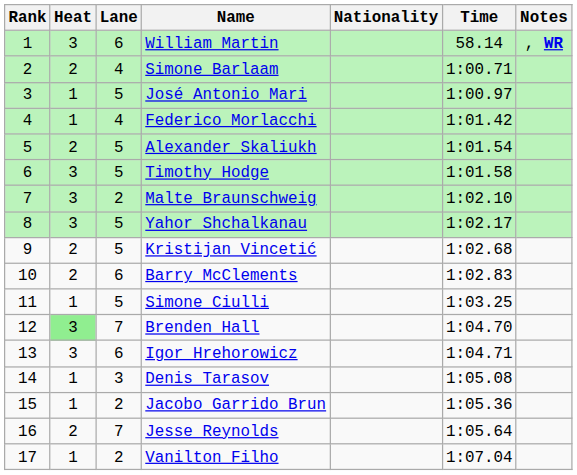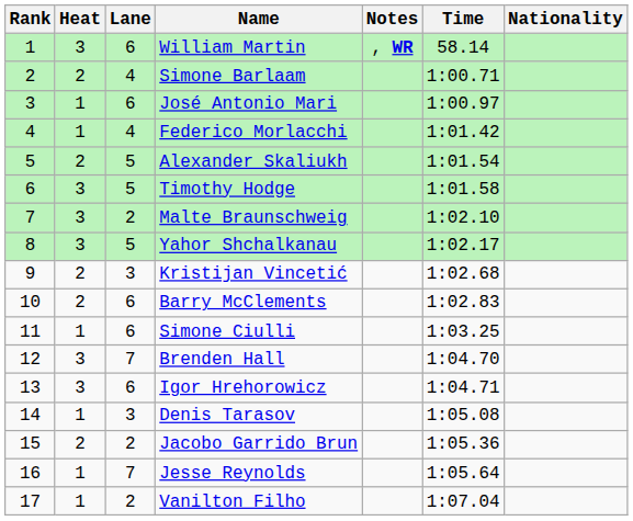columns swapped: Nationality <-> Notes
José Antonio Mari | Lane: 5 -> 6
Kristijan Vincetić | Lane: 5 -> 3
Simone Ciulli | Lane: 5 -> 6
Brenden Hall | Heat: lightgreen background -> no background
Jacobo Garrido Brun | Heat: 1 -> 2
Jesse Reynolds | Heat: 2 -> 1
